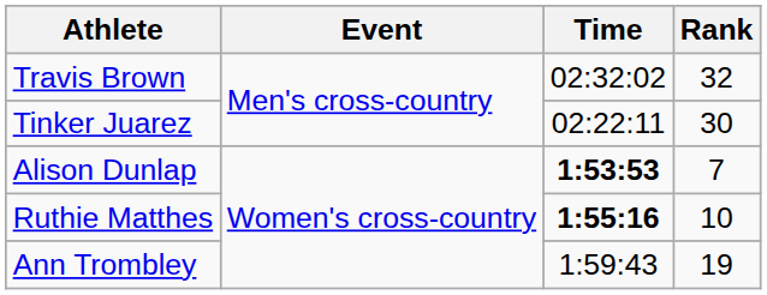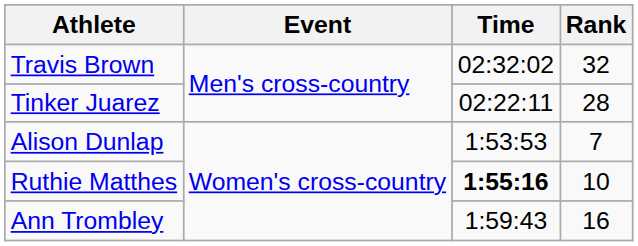Tinker Juarez | Rank: 30 -> 28
Alison Dunlap | Time: bold -> normal
Ann Trombley | Rank: 19 -> 16
